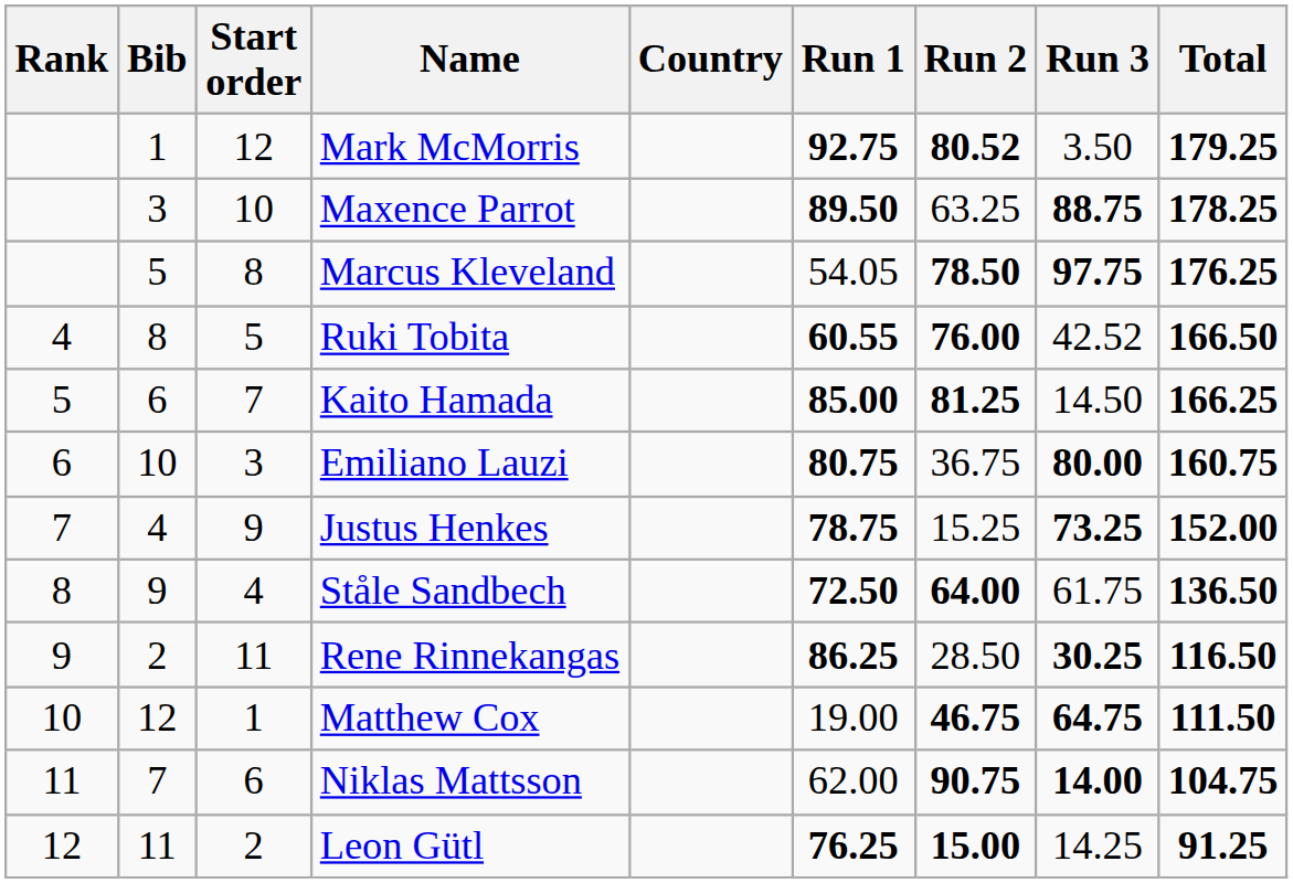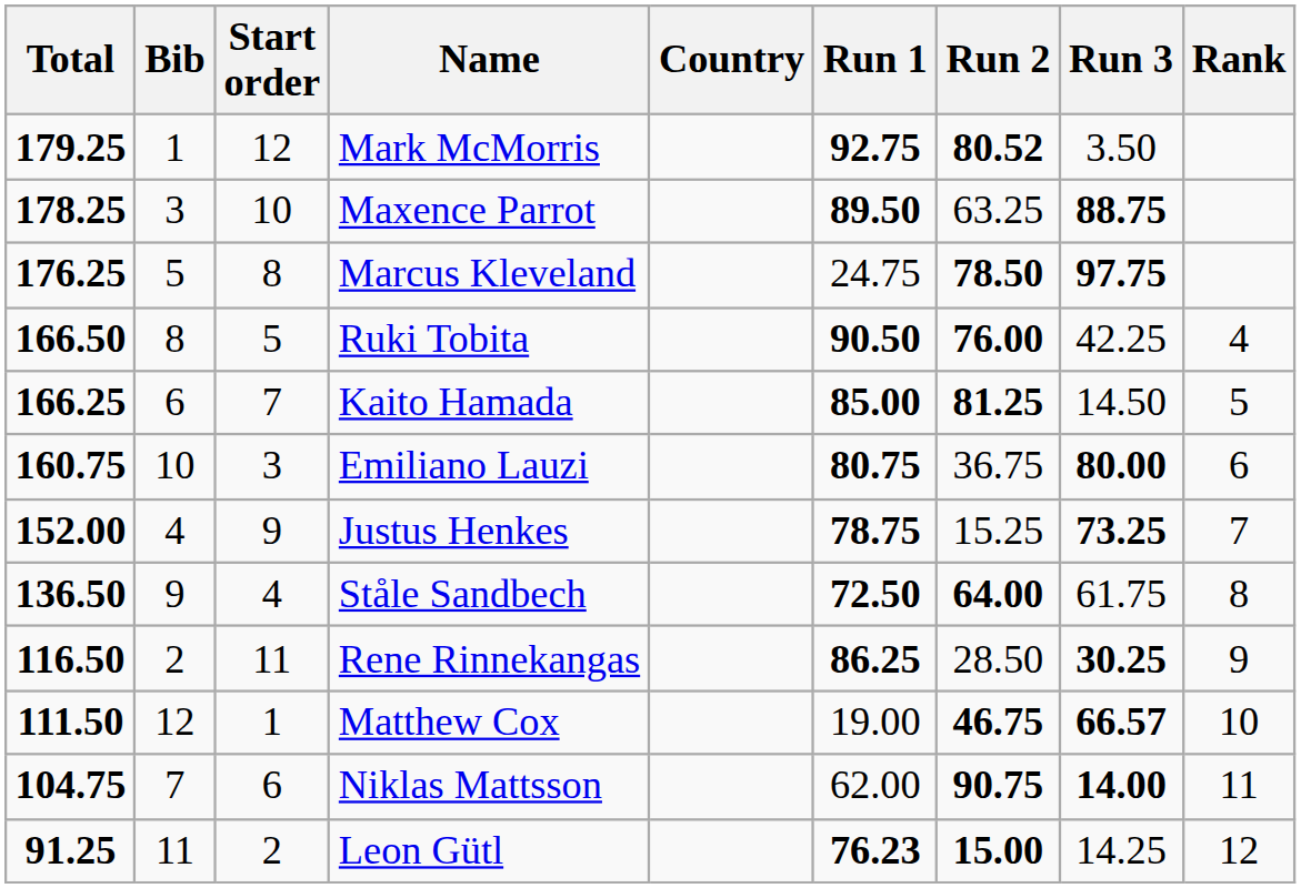columns swapped: Rank <-> Total
Marcus Kleveland | Run 1: 54.05 -> 24.75
Ruki Tobita | Run 1: 60.55 -> 90.50
Ruki Tobita | Run 3: 42.52 -> 42.25
Matthew Cox | Run 3: 64.75 -> 66.57
Leon Gütl | Run 1: 76.25 -> 76.23
